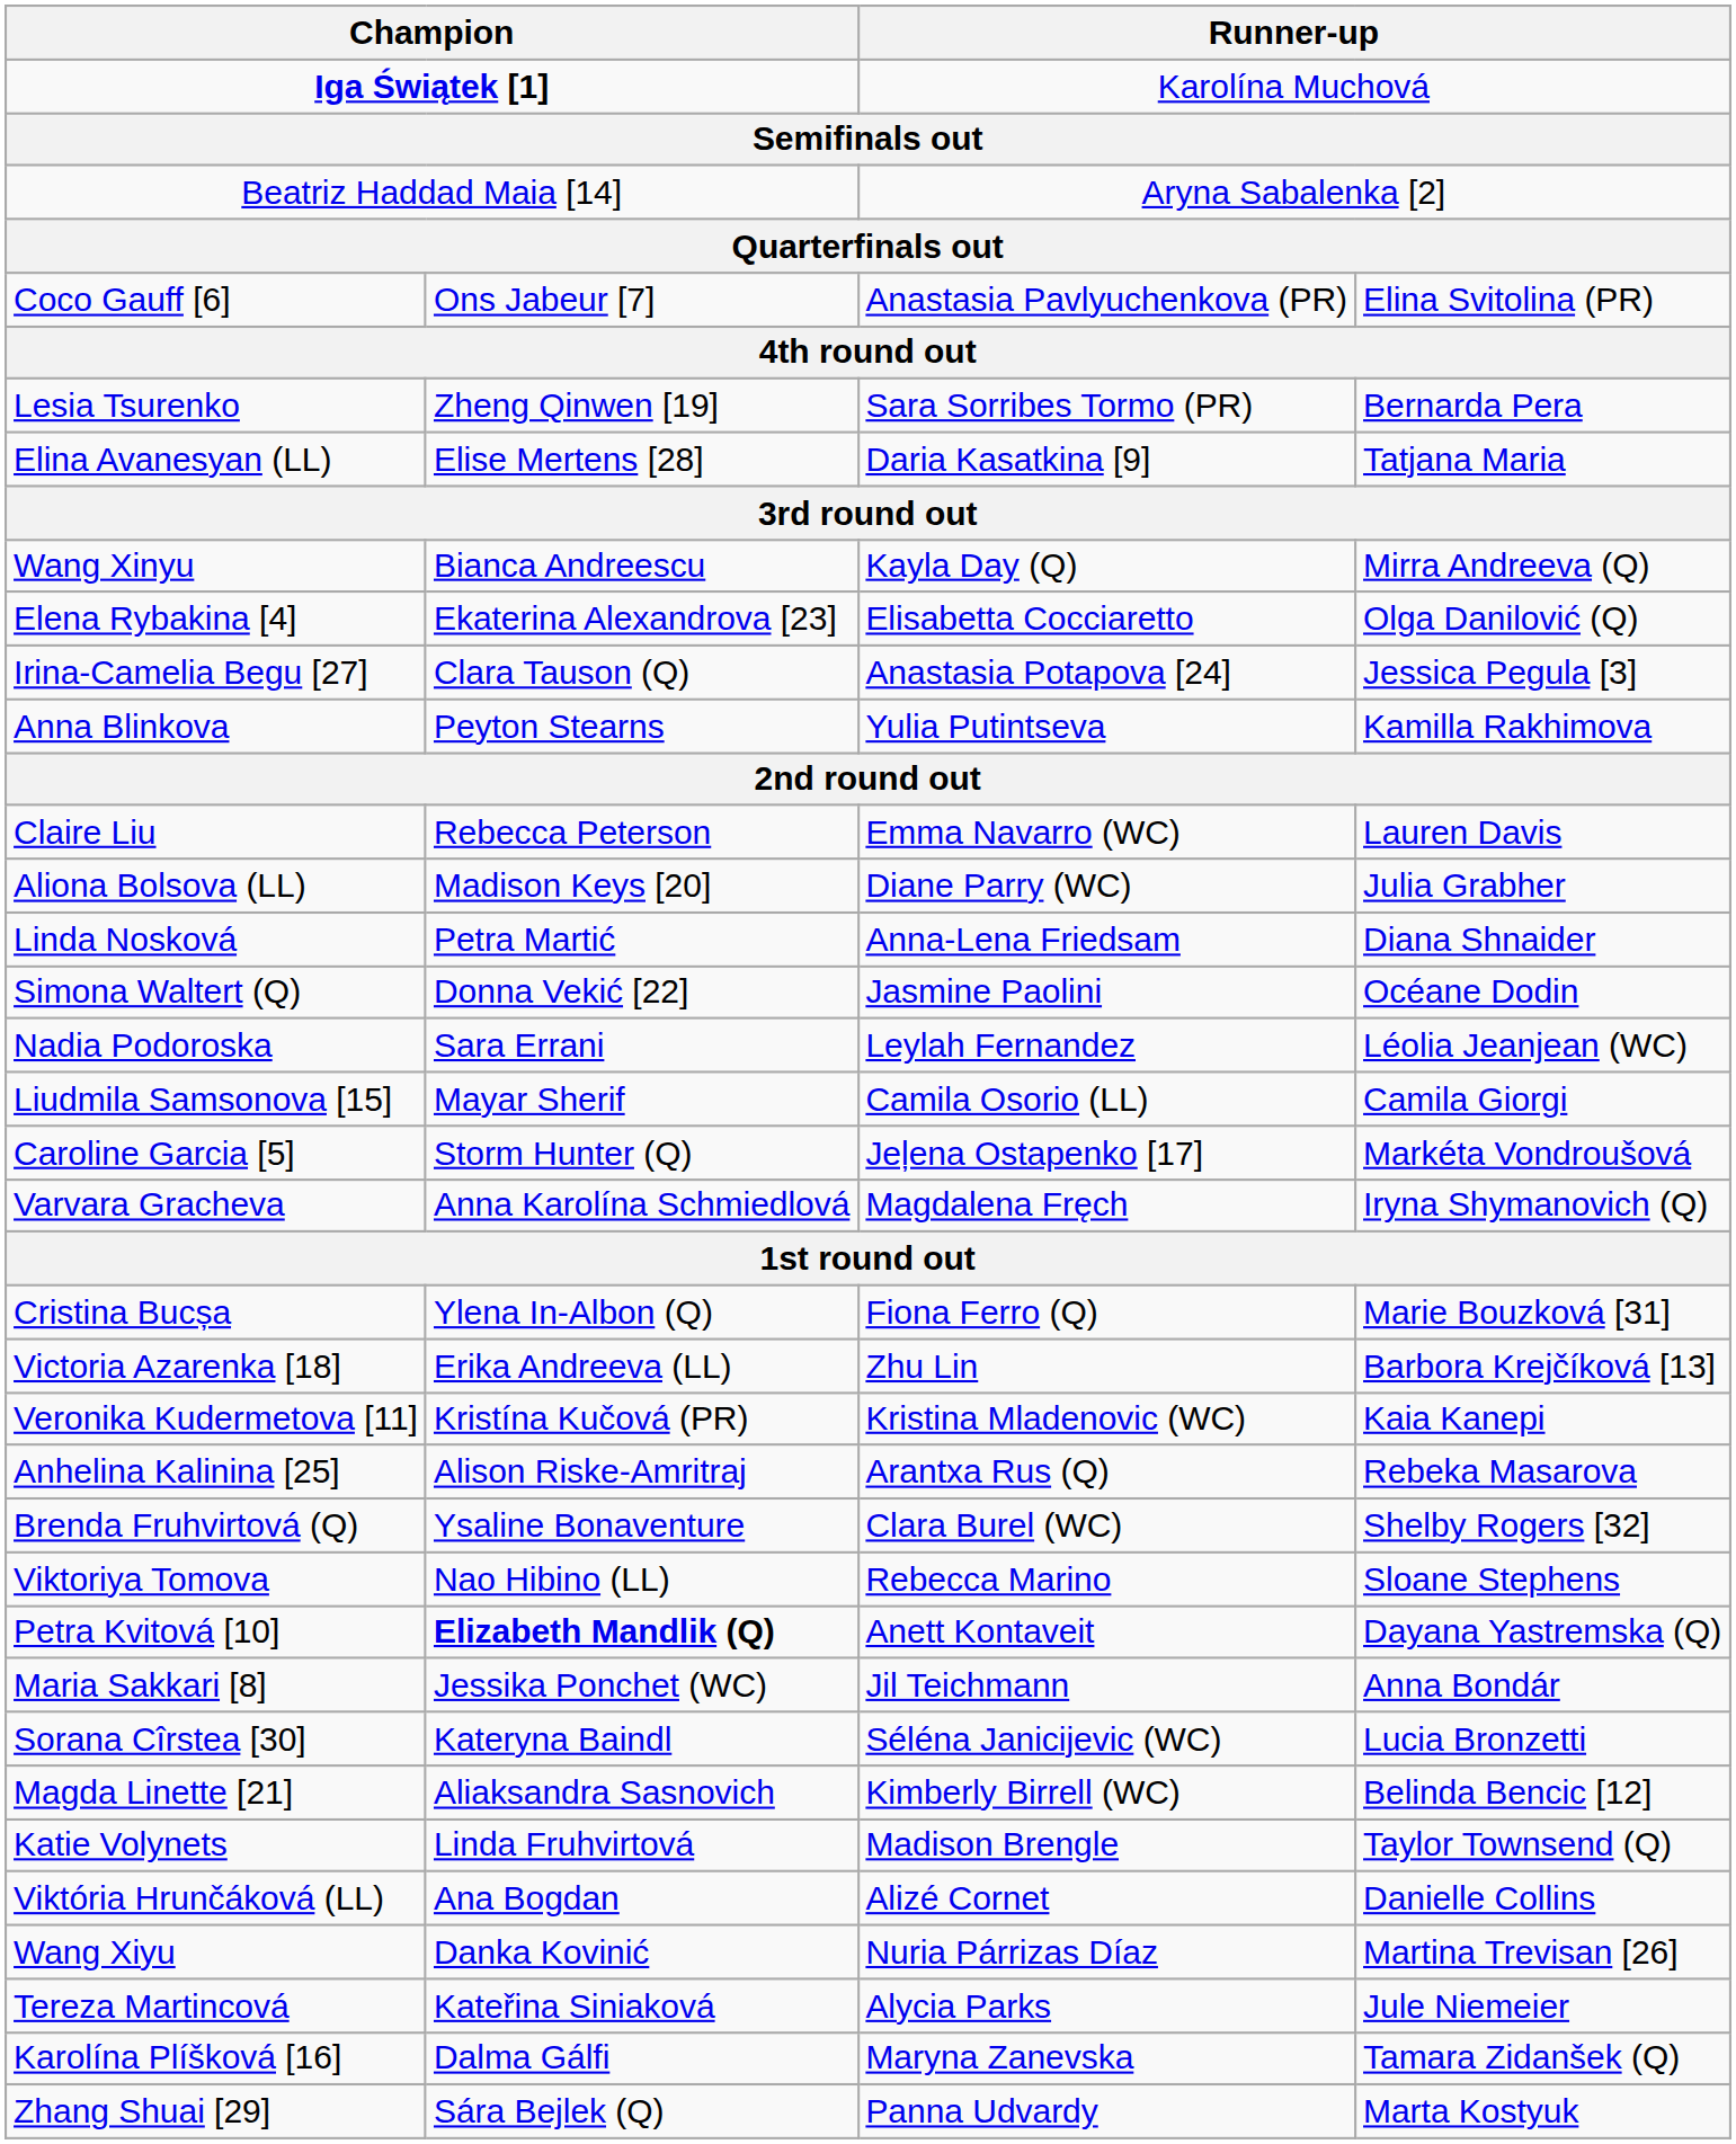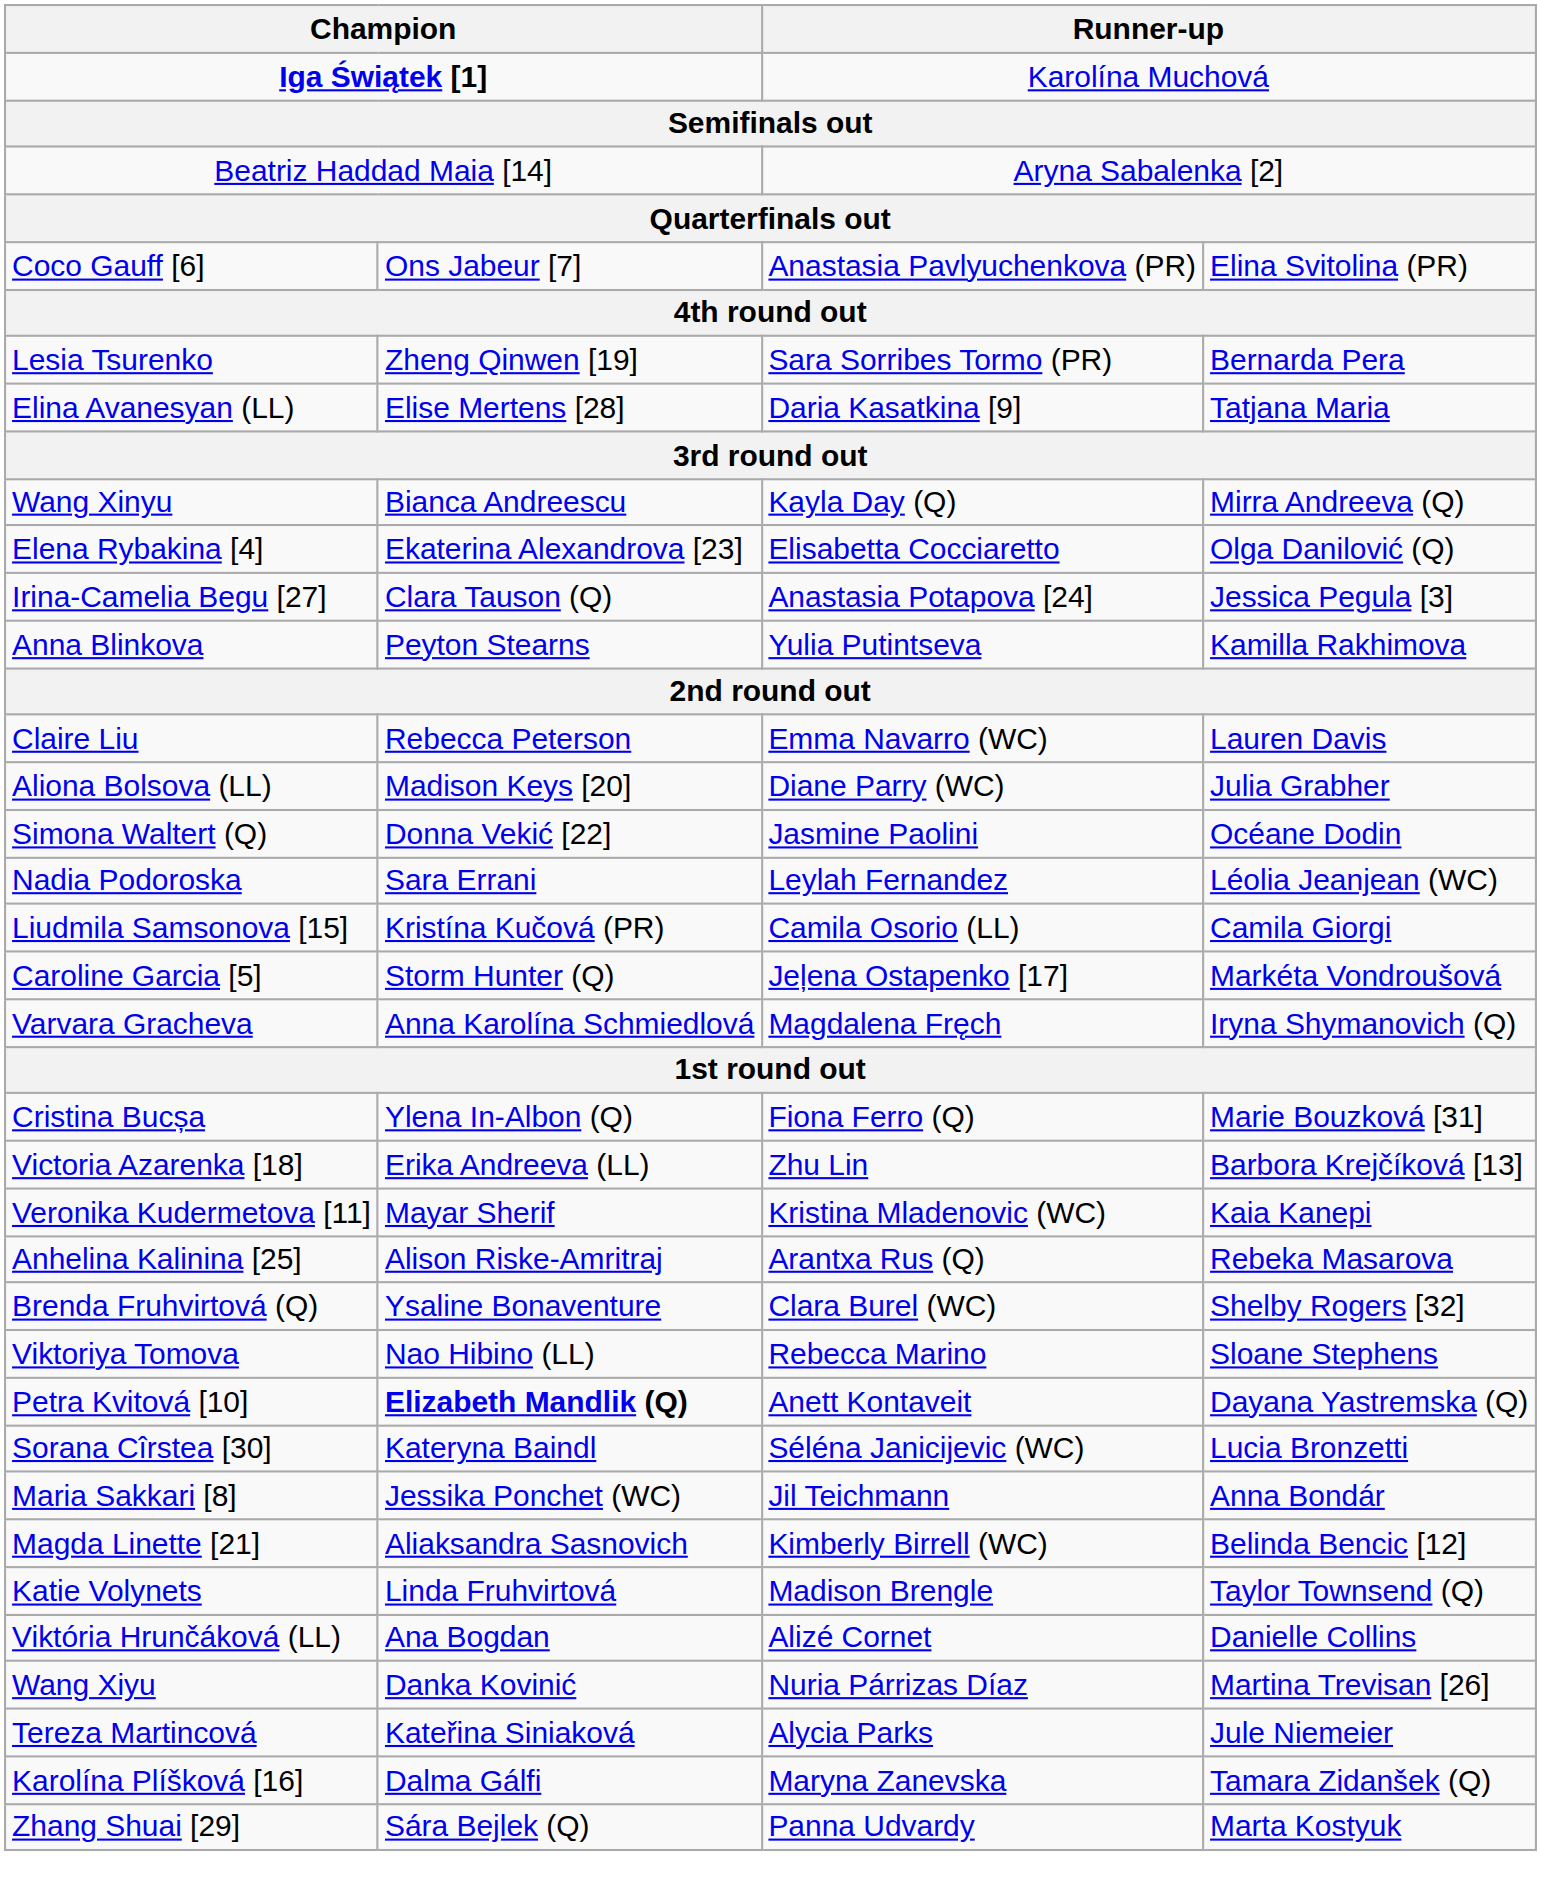- row: Linda Nosková | Petra Martić | Anna-Lena Friedsam | Diana Shnaider
Liudmila Samsonova [15] | column 2: Mayar Sherif -> Kristína Kučová (PR)
Veronika Kudermetova [11] | column 2: Kristína Kučová (PR) -> Mayar Sherif
rows swapped: Sorana Cîrstea [30] <-> Maria Sakkari [8]
